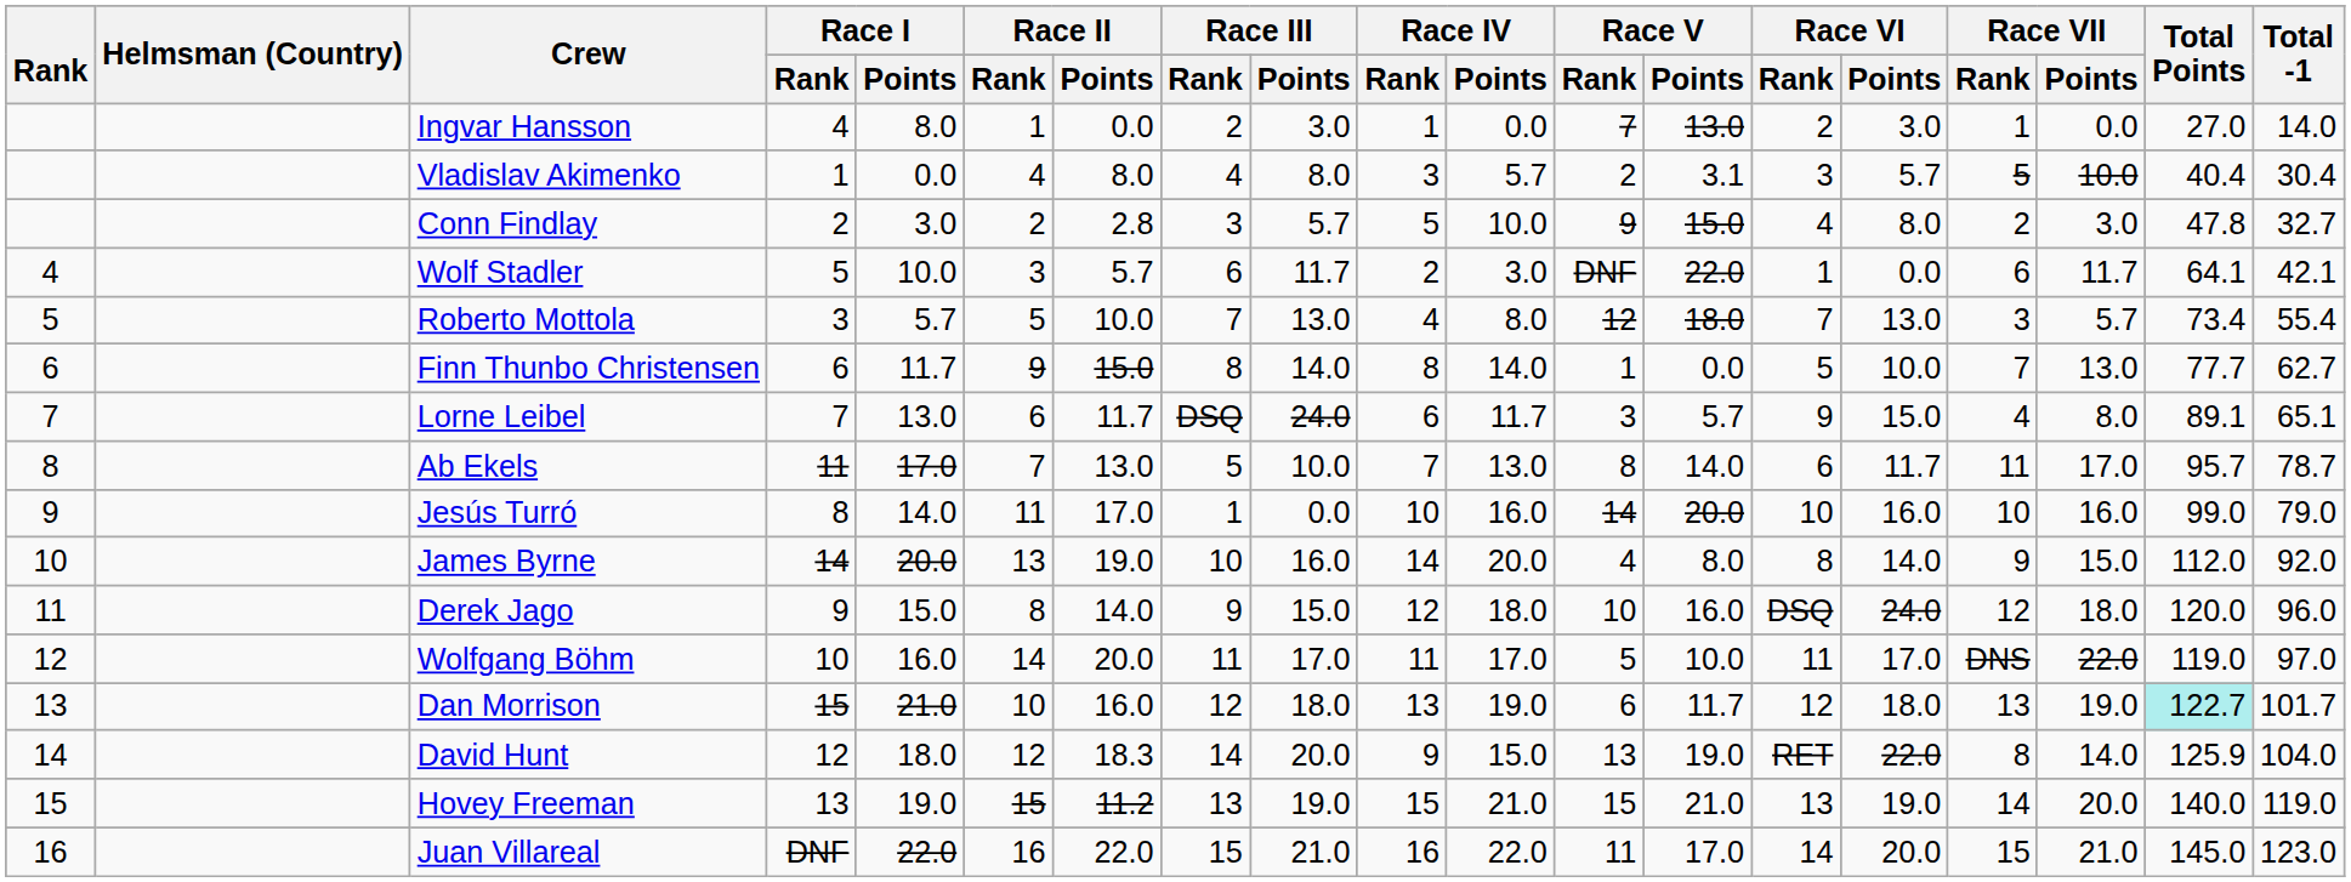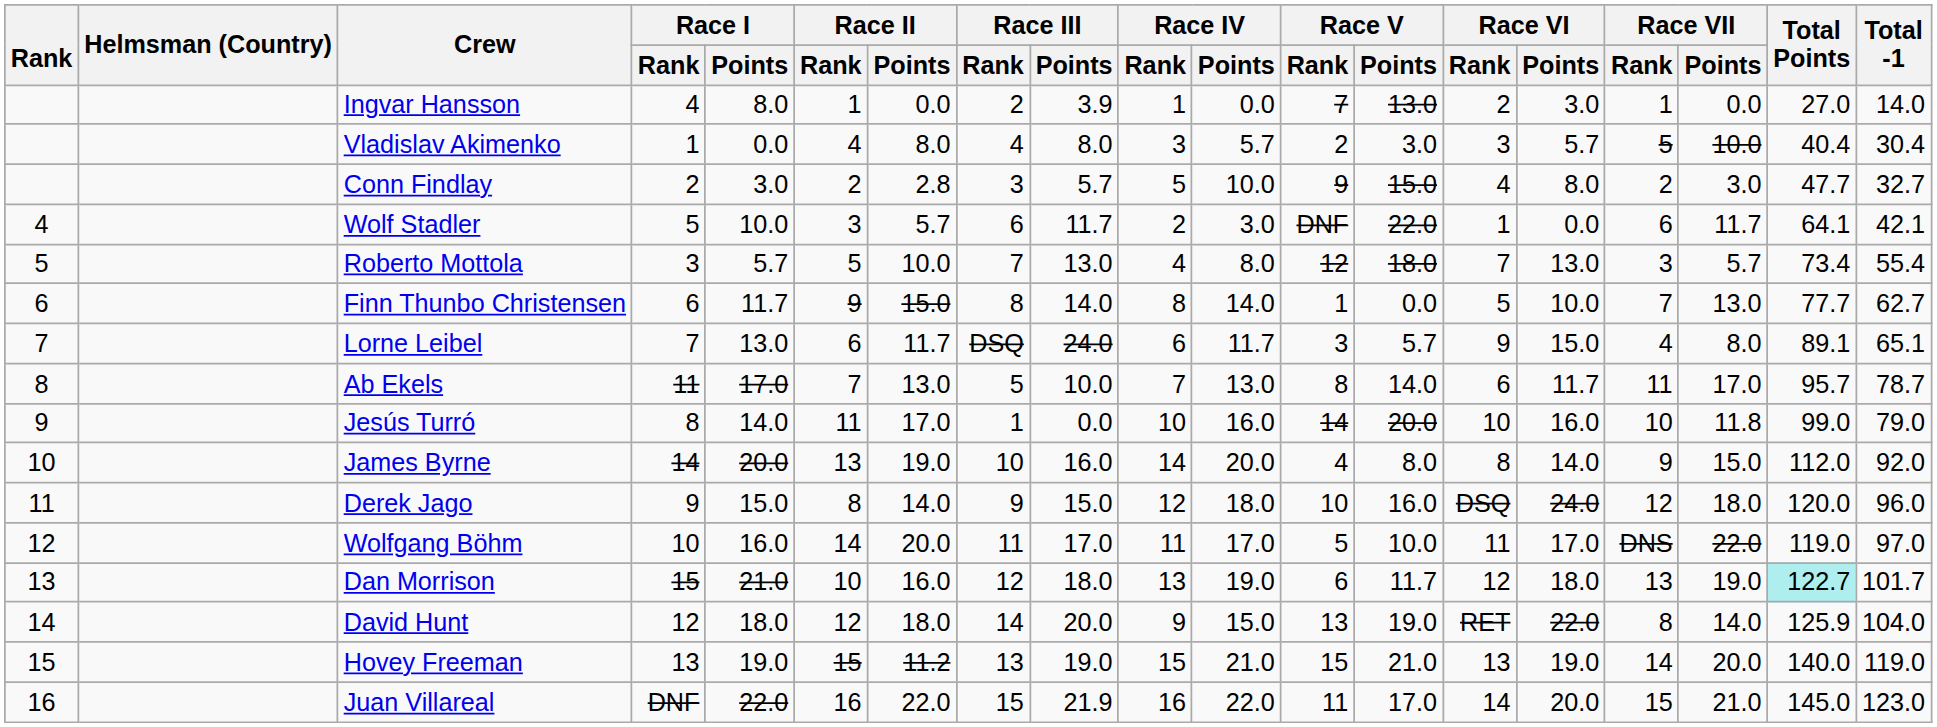Ingvar Hansson | Race III / Points: 3.0 -> 3.9
Vladislav Akimenko | Race V / Points: 3.1 -> 3.0
Conn Findlay | Total Points: 47.8 -> 47.7
Jesús Turró | Race VII / Points: 16.0 -> 11.8
David Hunt | Race II / Points: 18.3 -> 18.0
Juan Villareal | Race III / Points: 21.0 -> 21.9
